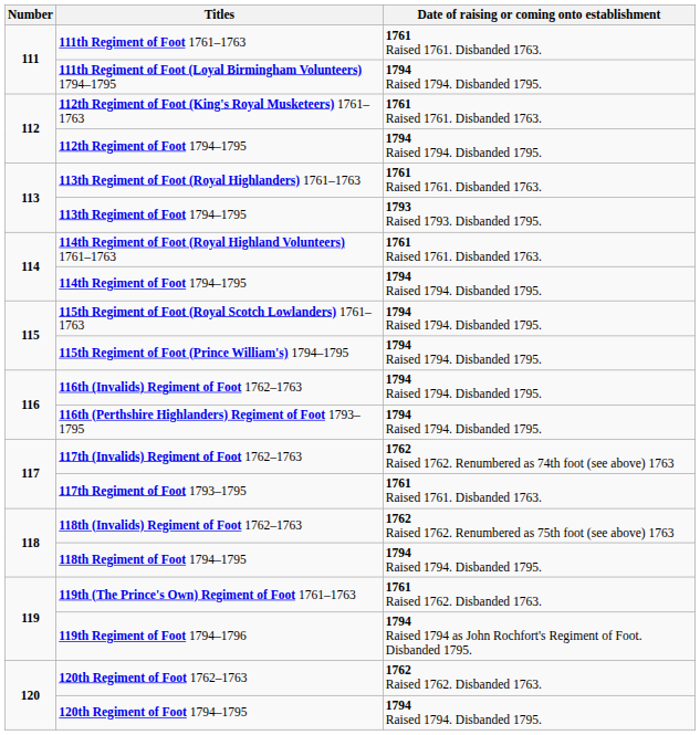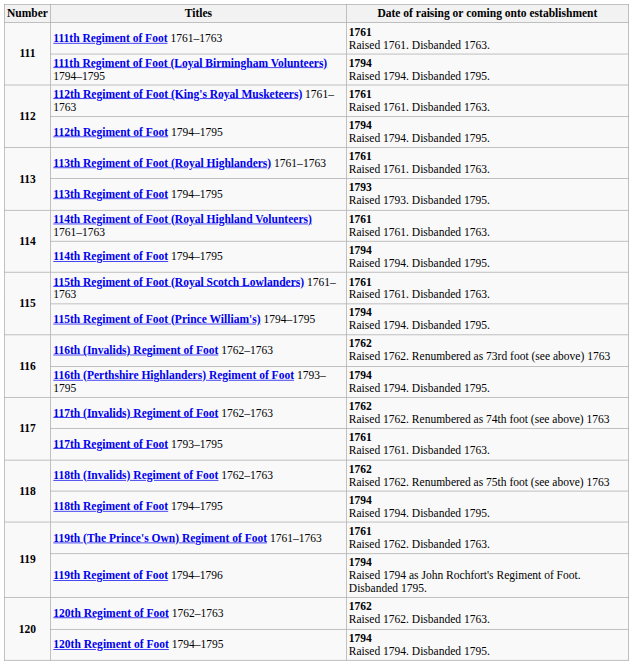115th Regiment of Foot (Royal Scotch Lowlanders) 1761–1763 | Date of raising or coming onto establishment: 1794 Raised 1794. Disbanded 1795. -> 1761 Raised 1761. Disbanded 1763.
116th (Invalids) Regiment of Foot 1762–1763 | Date of raising or coming onto establishment: 1794 Raised 1794. Disbanded 1795. -> 1762 Raised 1762. Renumbered as 73rd foot (see above) 1763
